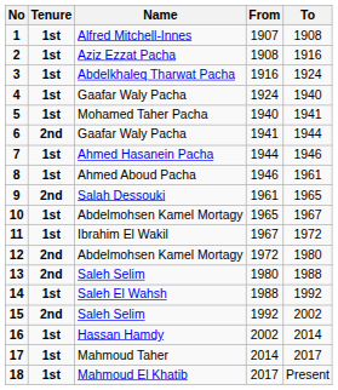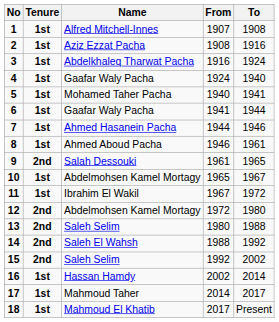6 | Tenure: 2nd -> 1st
14 | Tenure: 1st -> 2nd
